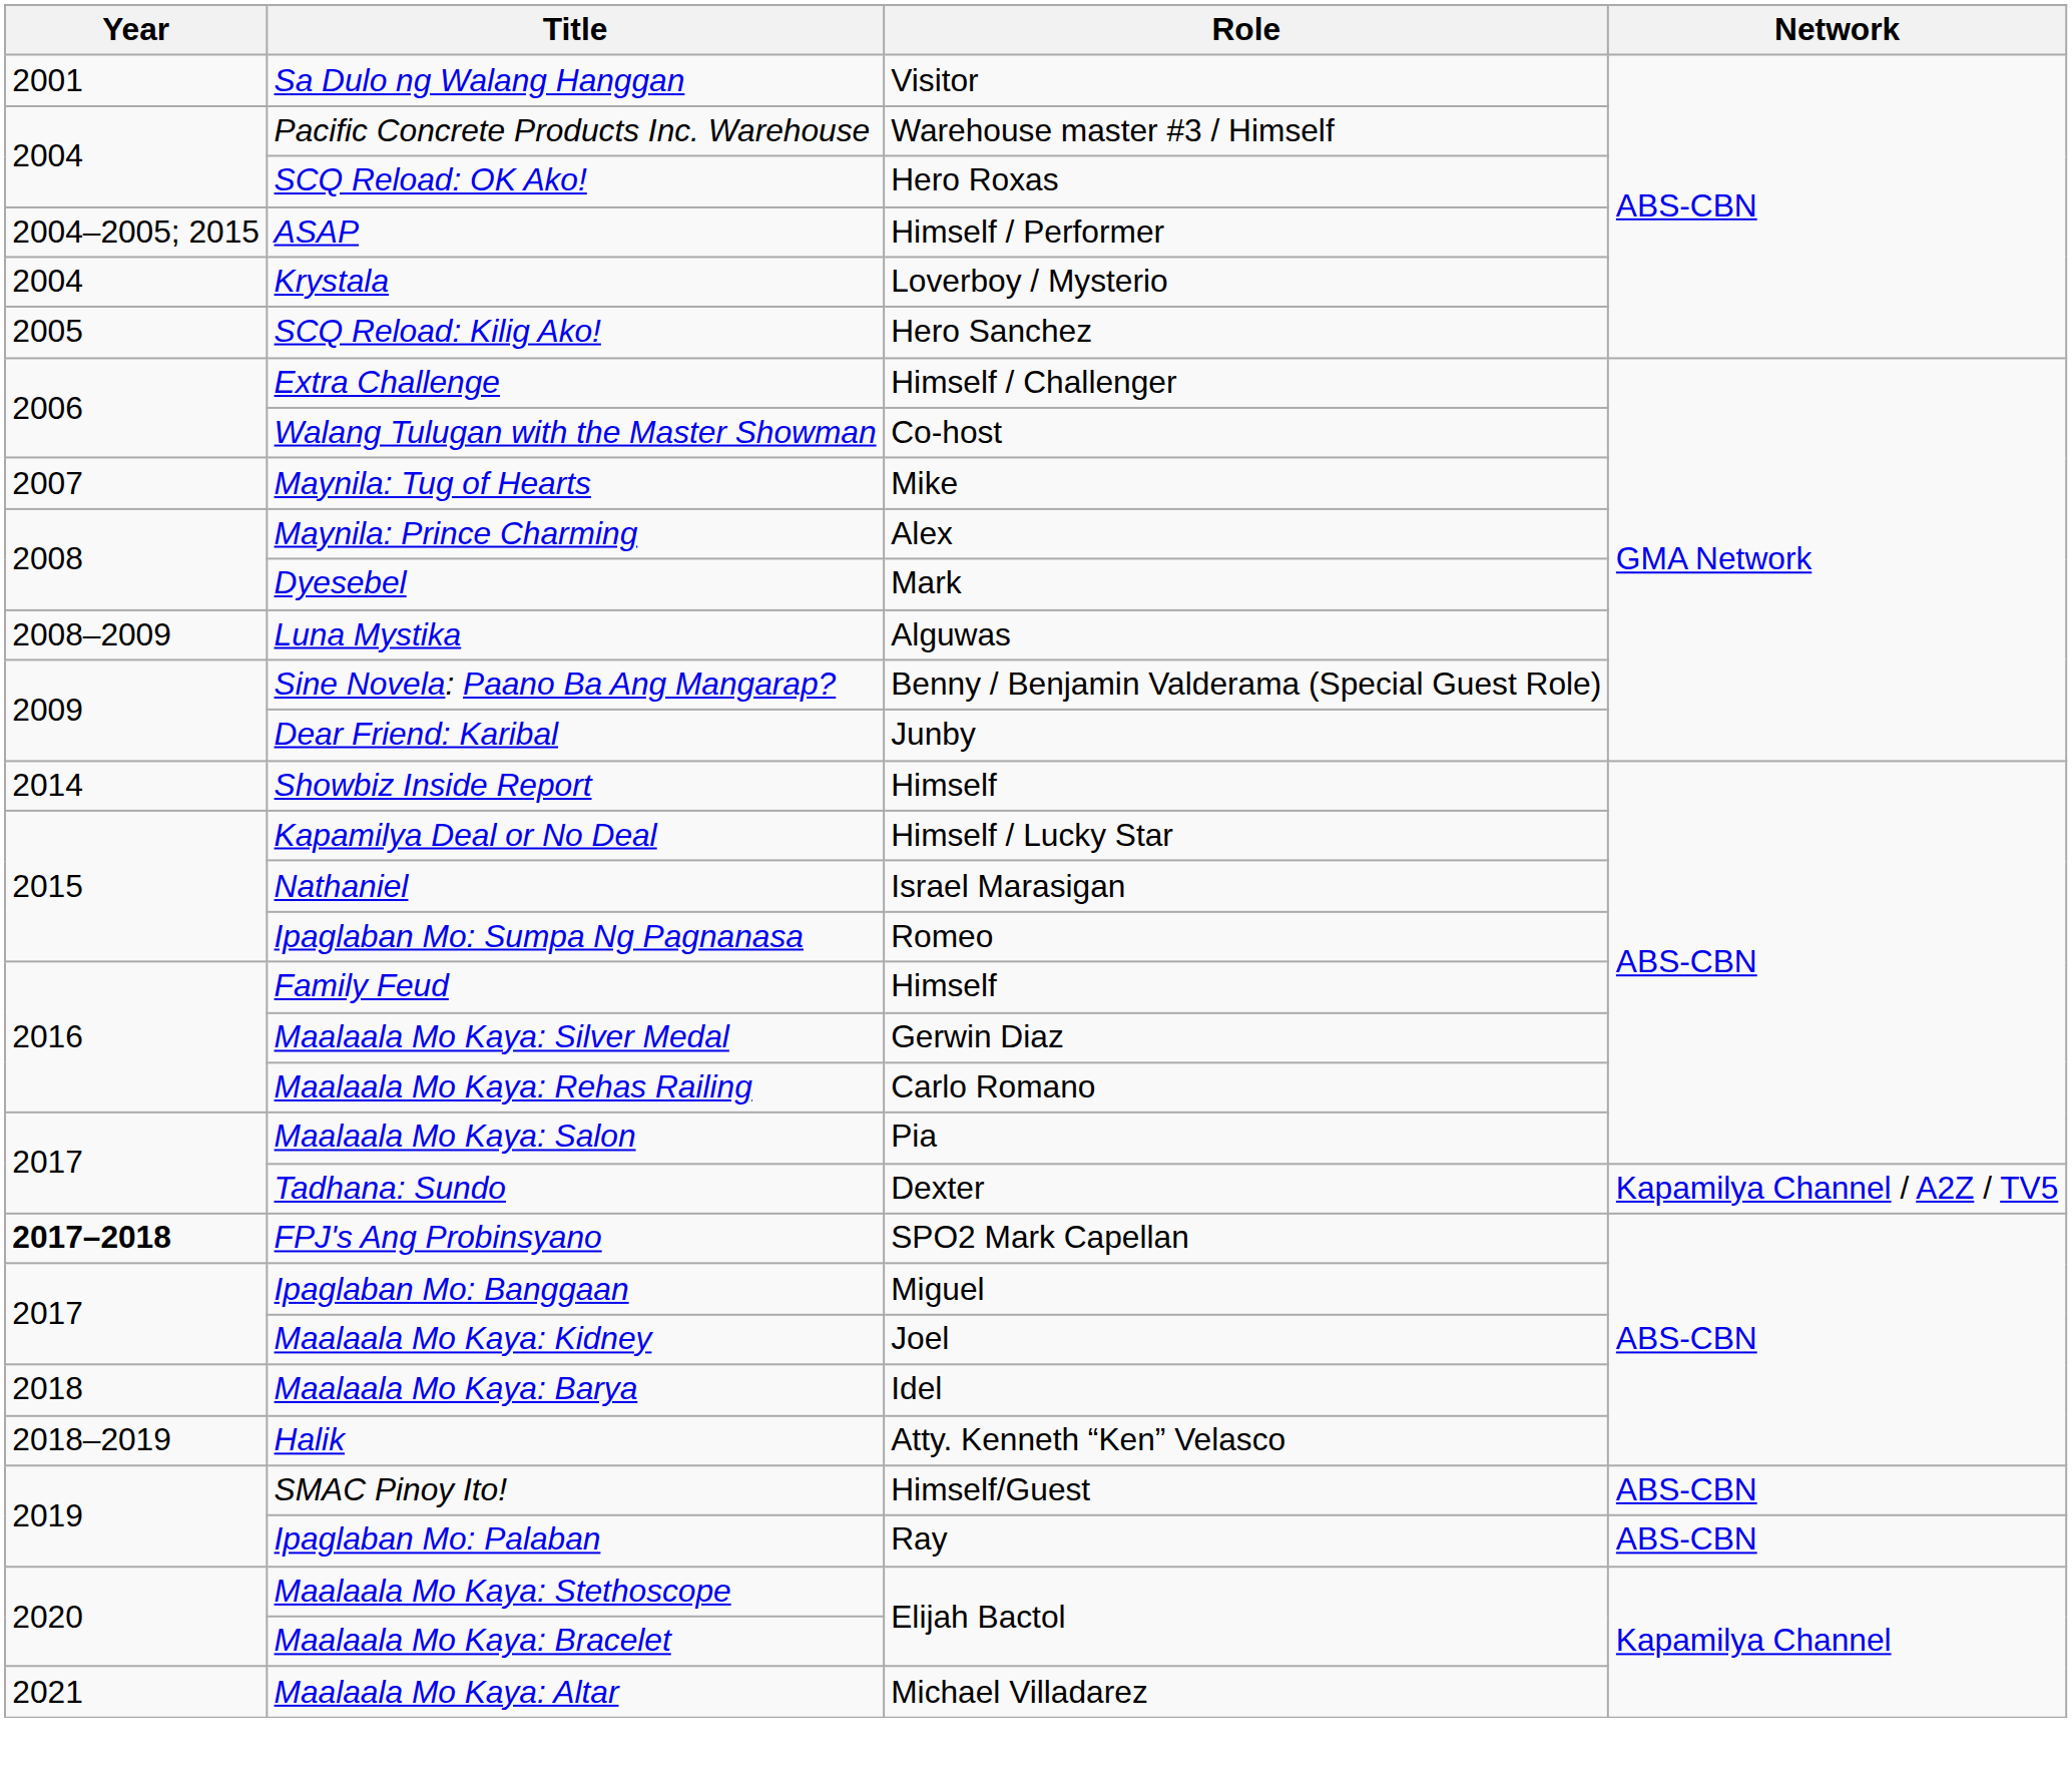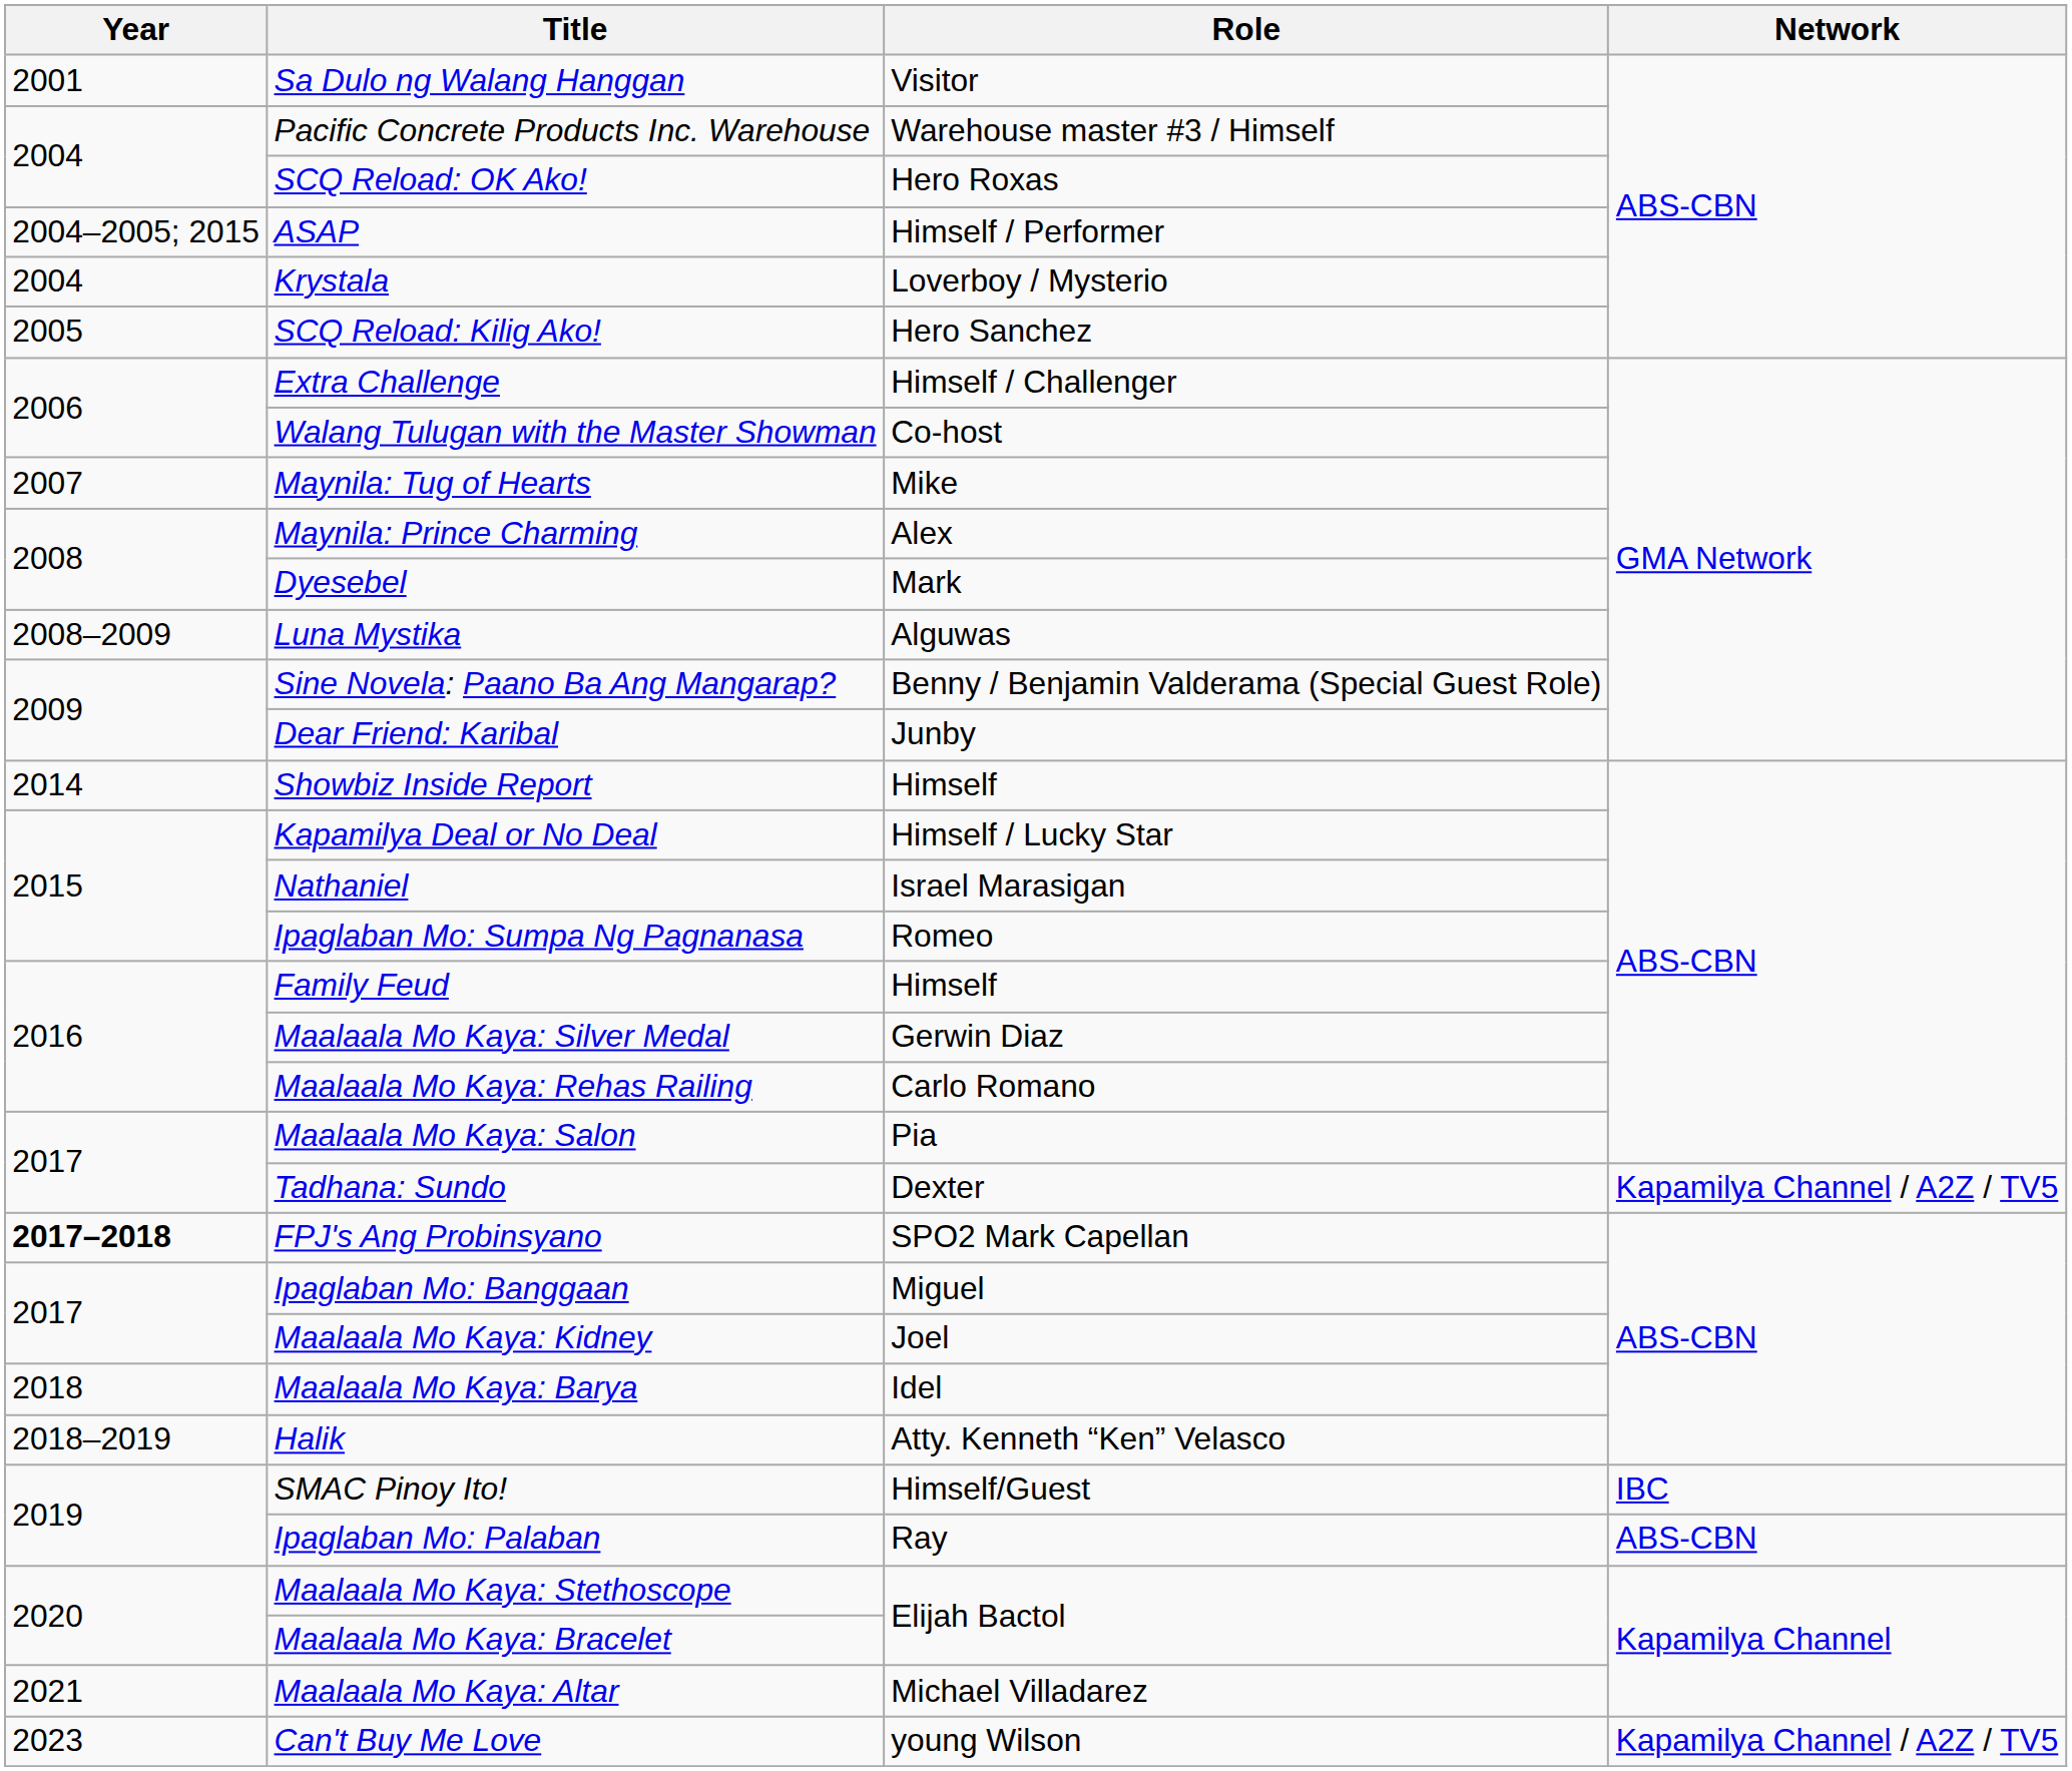SMAC Pinoy Ito! | Network: ABS-CBN -> IBC
+ row: 2023 | Can't Buy Me Love | young Wilson | Kapamilya Channel / A2Z / TV5
